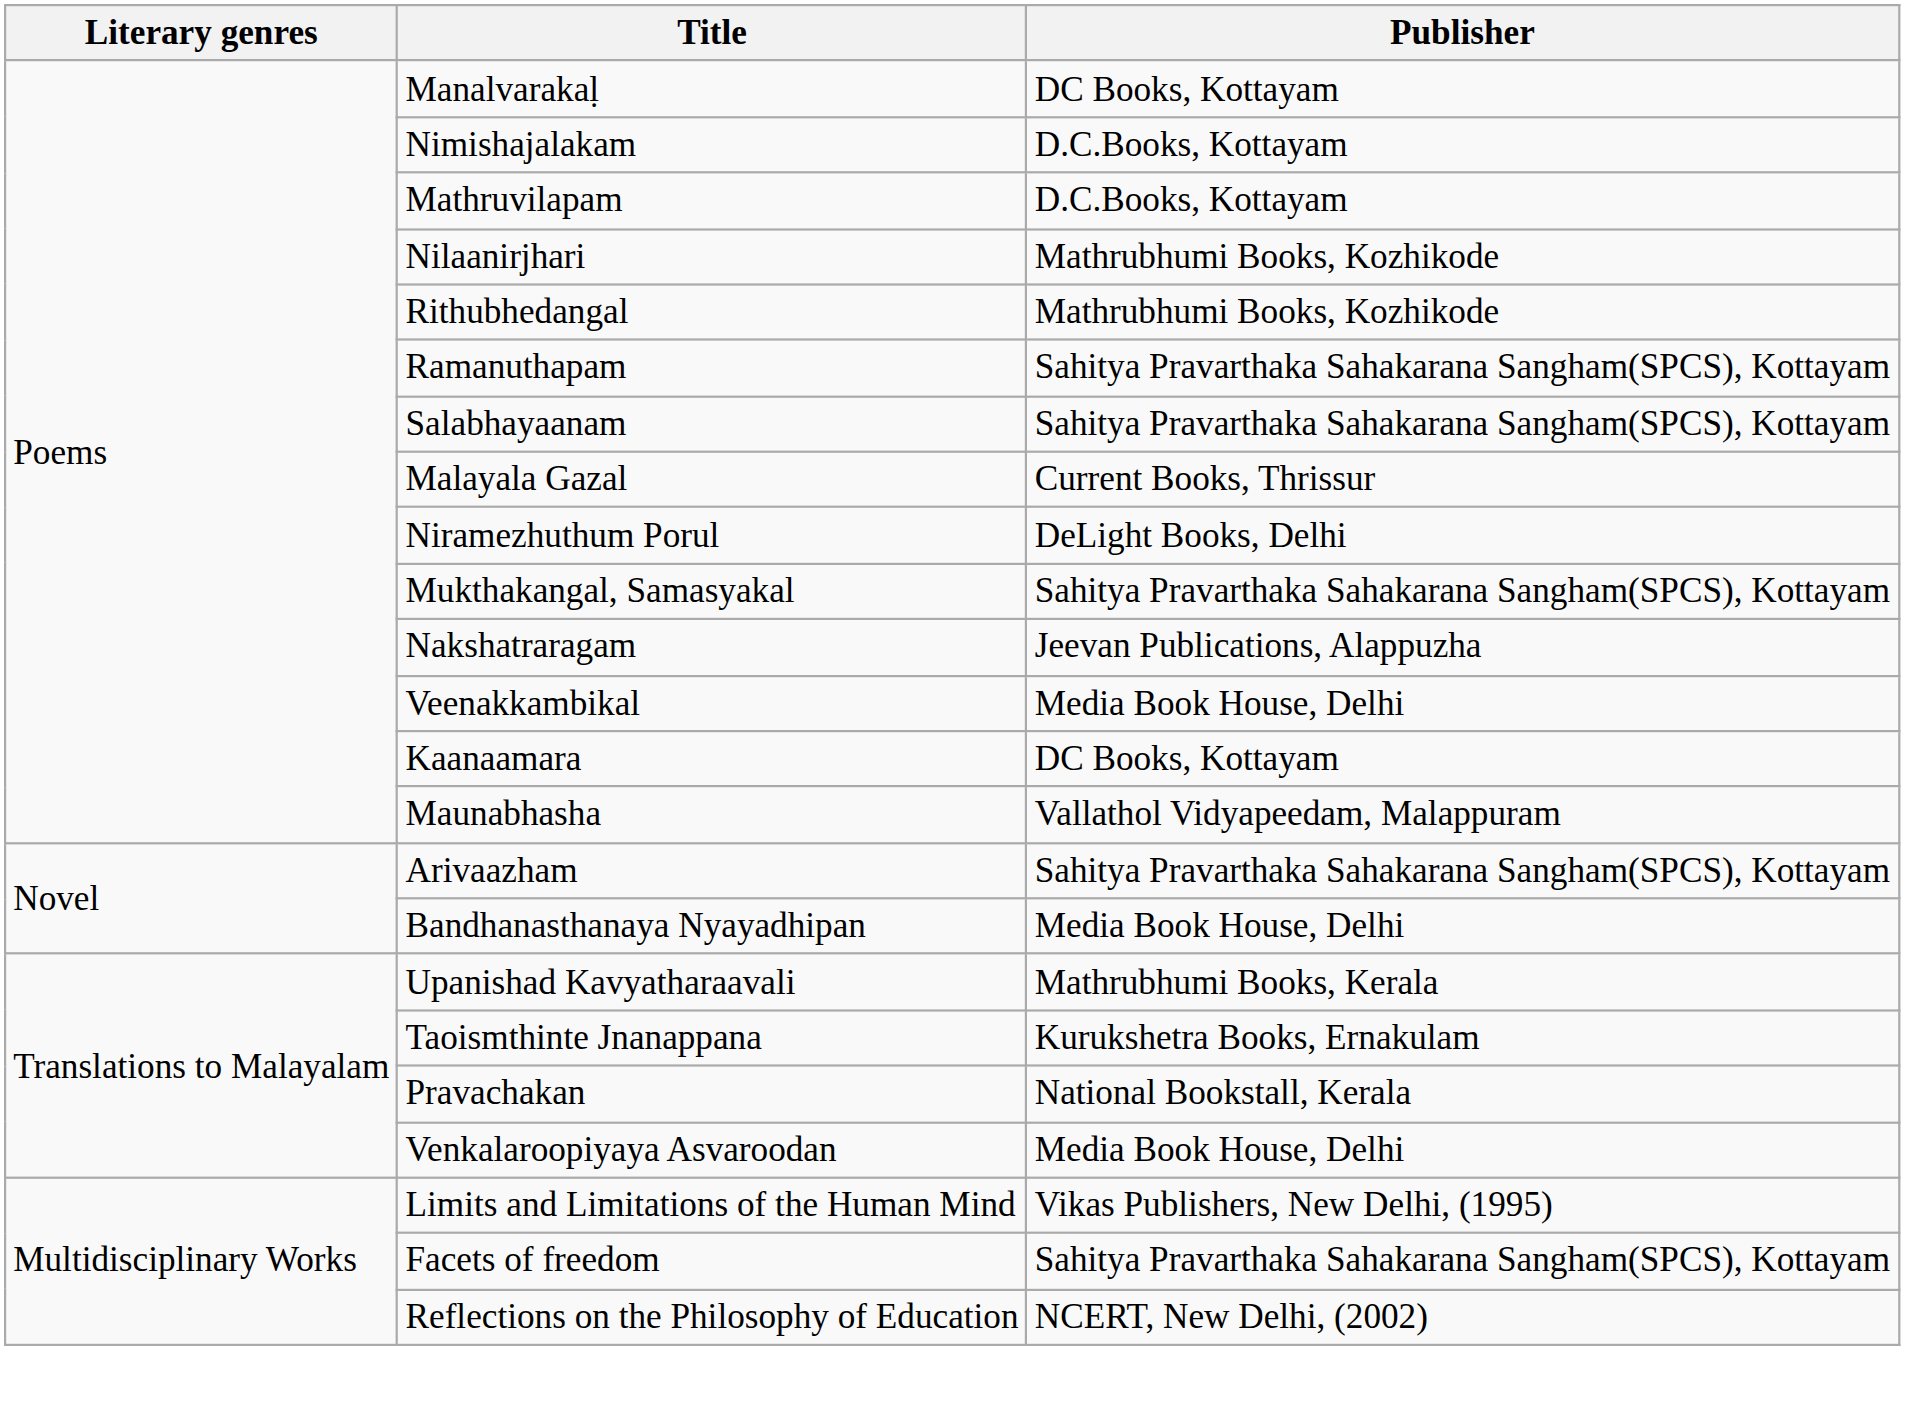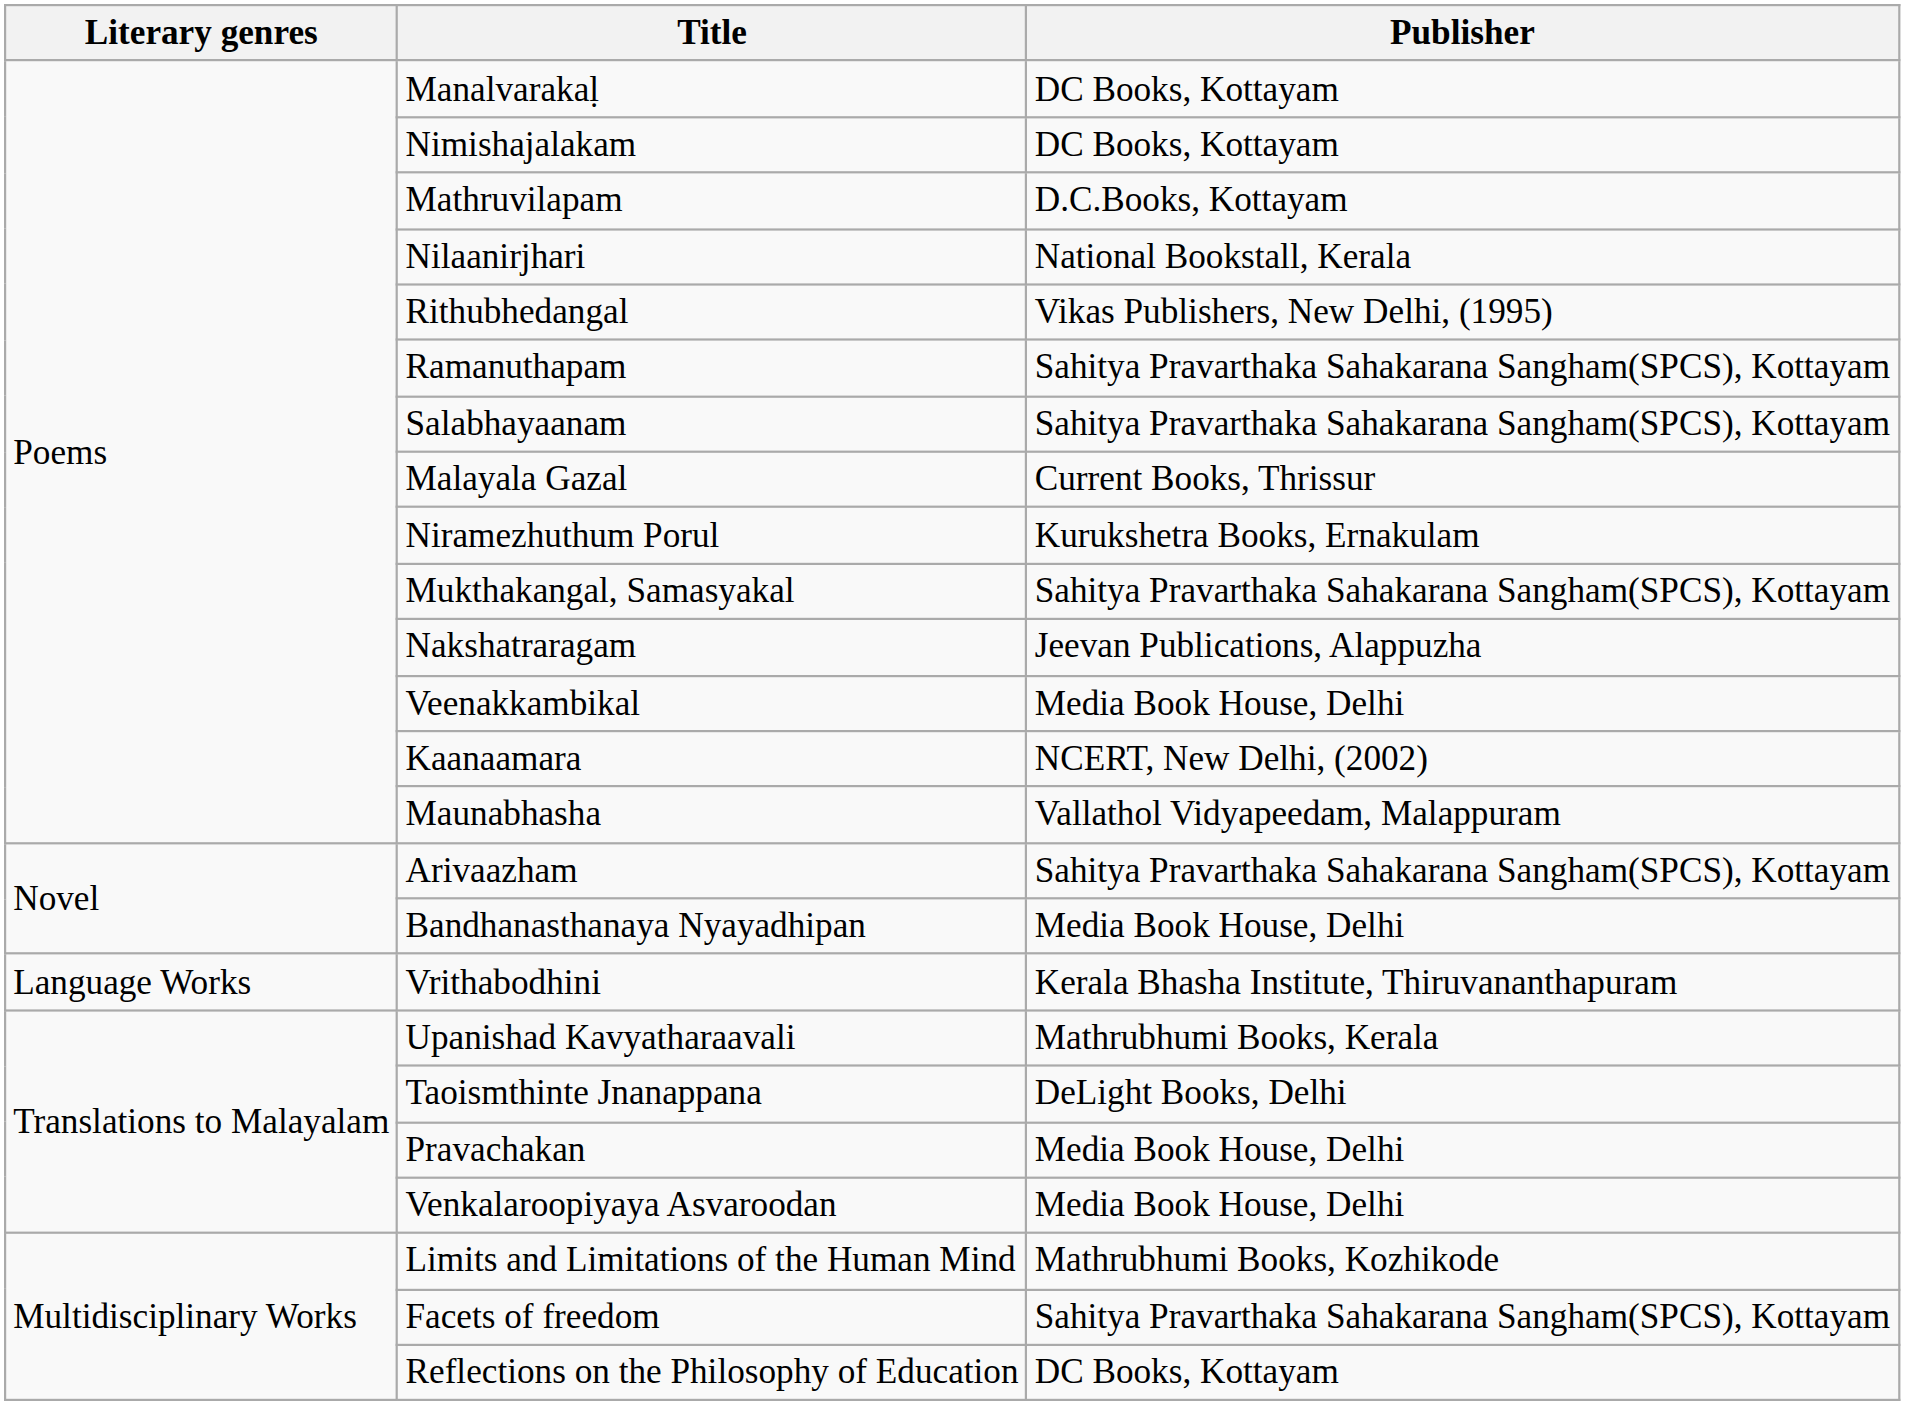Nimishajalakam | Publisher: D.C.Books, Kottayam -> DC Books, Kottayam
Nilaanirjhari | Publisher: Mathrubhumi Books, Kozhikode -> National Bookstall, Kerala
Rithubhedangal | Publisher: Mathrubhumi Books, Kozhikode -> Vikas Publishers, New Delhi, (1995)
Niramezhuthum Porul | Publisher: DeLight Books, Delhi -> Kurukshetra Books, Ernakulam
Kaanaamara | Publisher: DC Books, Kottayam -> NCERT, New Delhi, (2002)
+ row: Language Works | Vrithabodhini | Kerala Bhasha Institute, Thiruvananthapuram
Taoismthinte Jnanappana | Publisher: Kurukshetra Books, Ernakulam -> DeLight Books, Delhi
Pravachakan | Publisher: National Bookstall, Kerala -> Media Book House, Delhi
Limits and Limitations of the Human Mind | Publisher: Vikas Publishers, New Delhi, (1995) -> Mathrubhumi Books, Kozhikode
Reflections on the Philosophy of Education | Publisher: NCERT, New Delhi, (2002) -> DC Books, Kottayam
